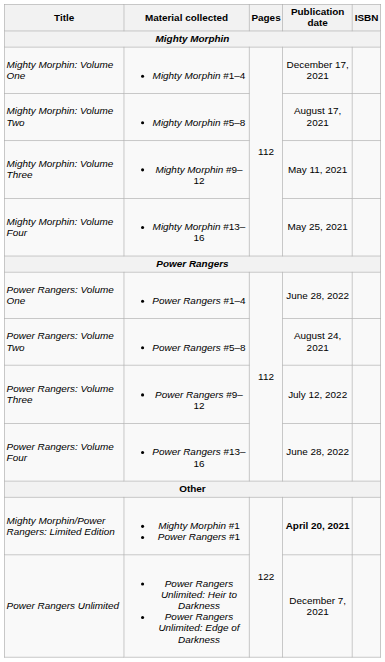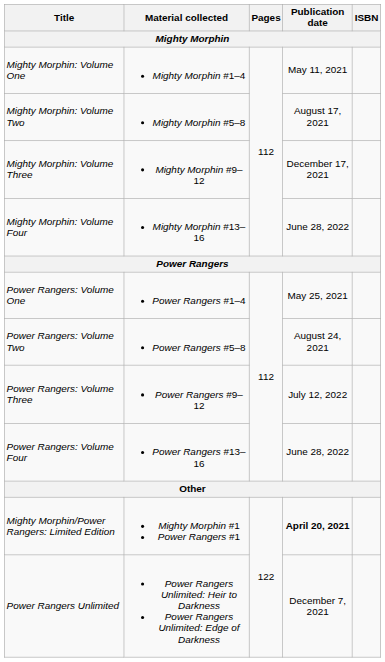Mighty Morphin: Volume One | Publication date: December 17, 2021 -> May 11, 2021
Mighty Morphin: Volume Three | Publication date: May 11, 2021 -> December 17, 2021
Mighty Morphin: Volume Four | Publication date: May 25, 2021 -> June 28, 2022
Power Rangers: Volume One | Publication date: June 28, 2022 -> May 25, 2021
